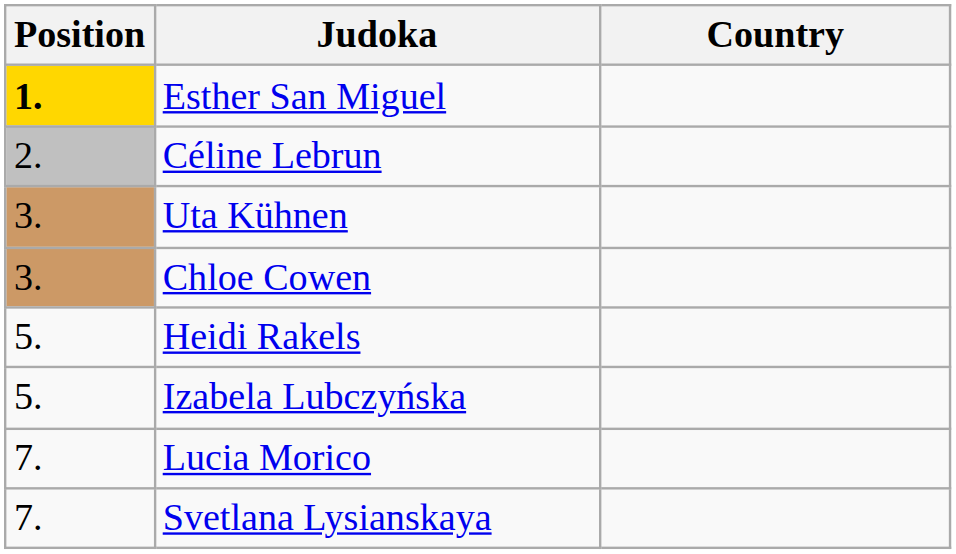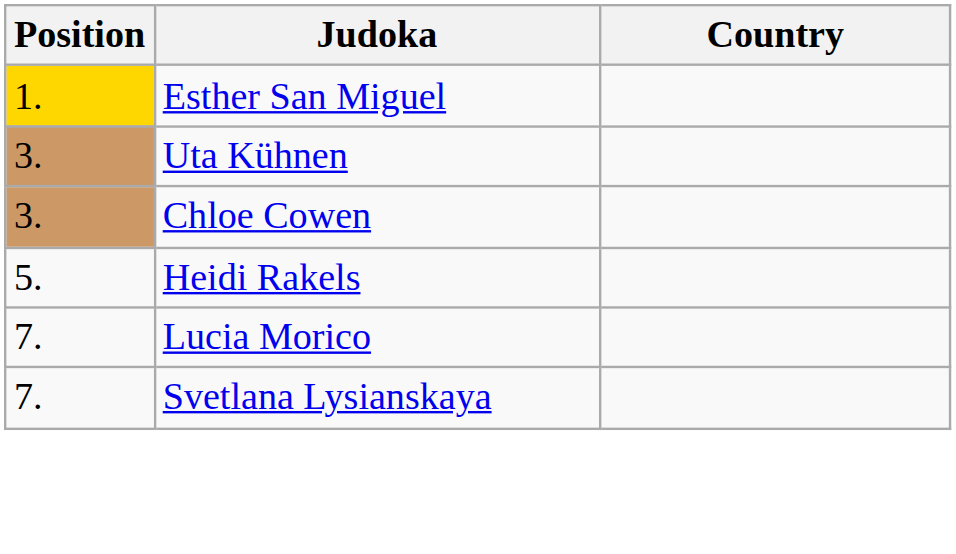Esther San Miguel | Position: bold -> normal
- row: 2. | Céline Lebrun
- row: 5. | Izabela Lubczyńska
